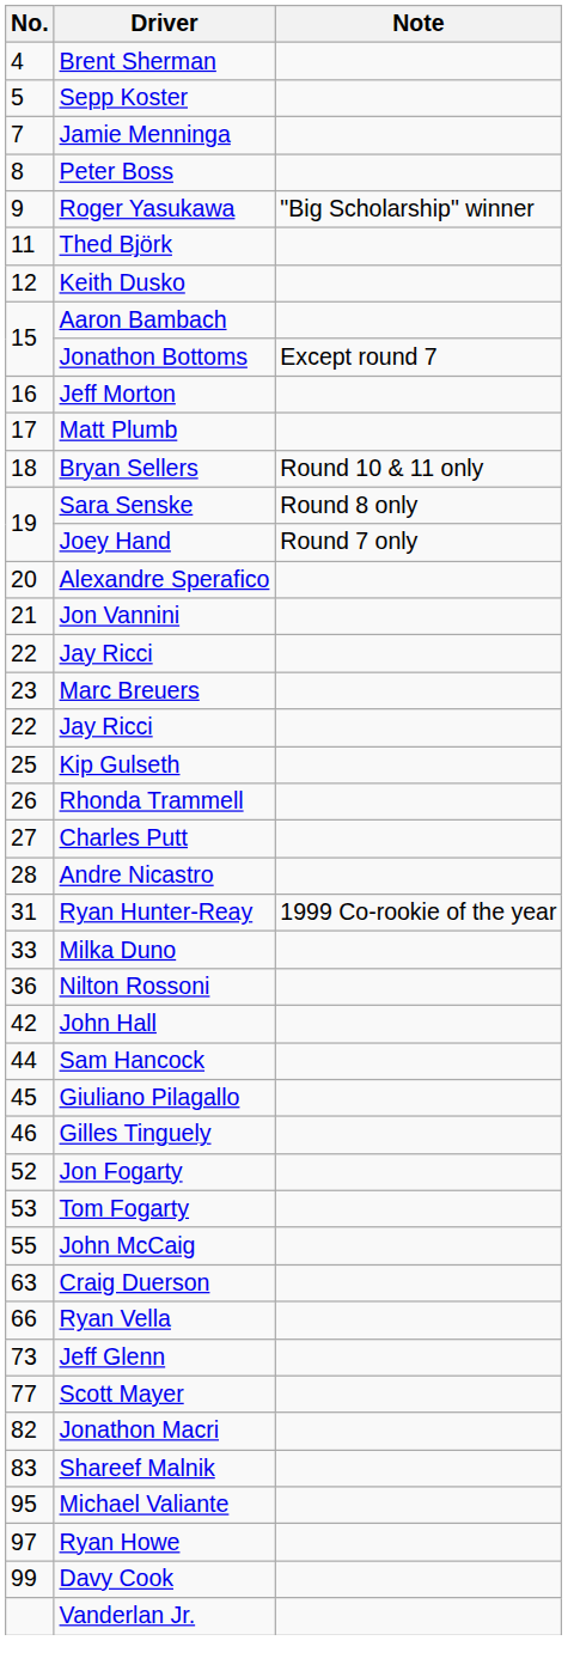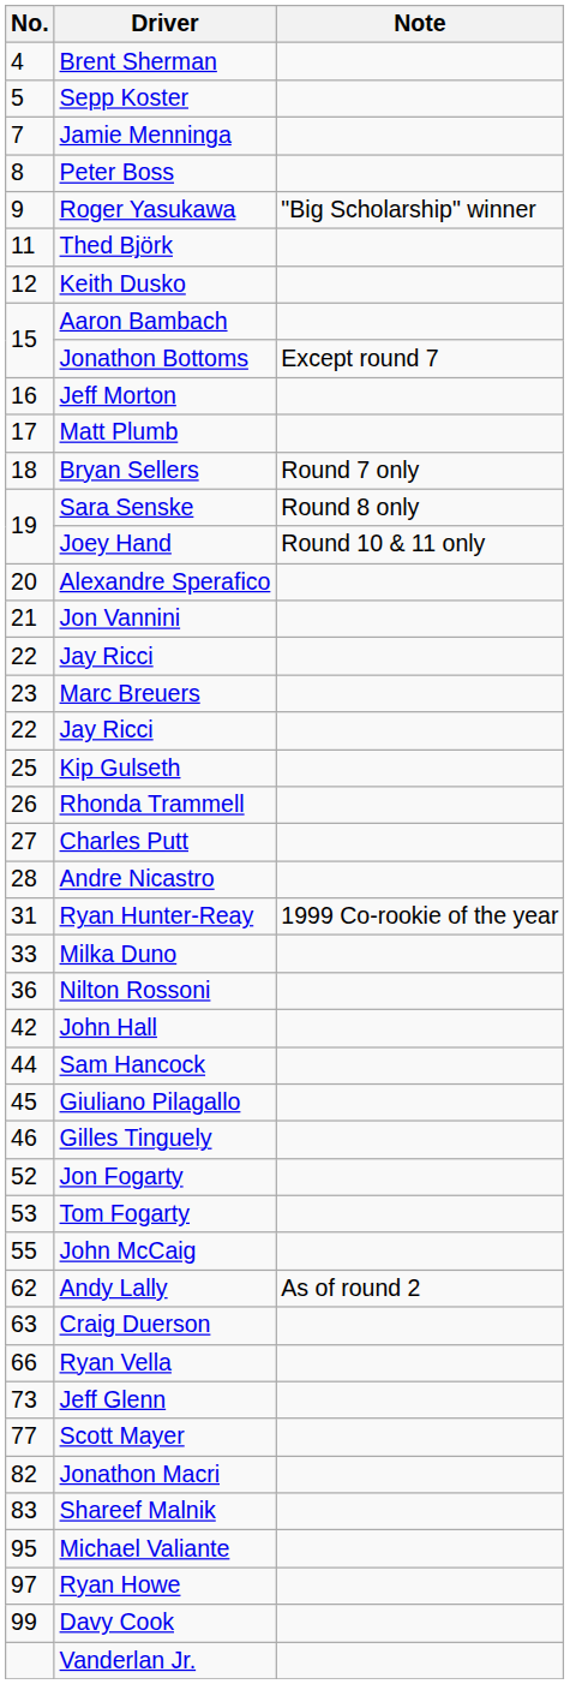Bryan Sellers | Note: Round 10 & 11 only -> Round 7 only
Joey Hand | Note: Round 7 only -> Round 10 & 11 only
+ row: 62 | Andy Lally | As of round 2
